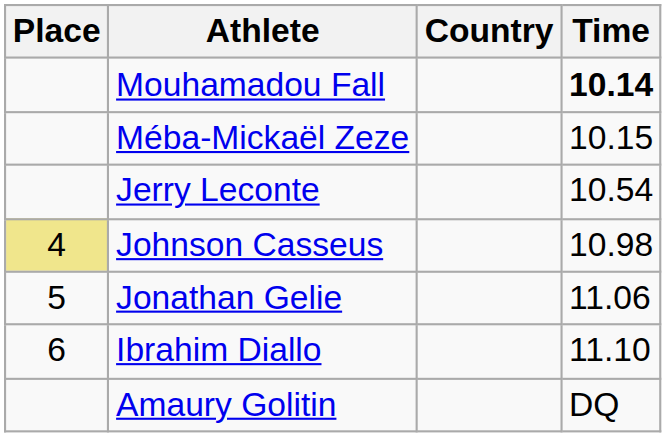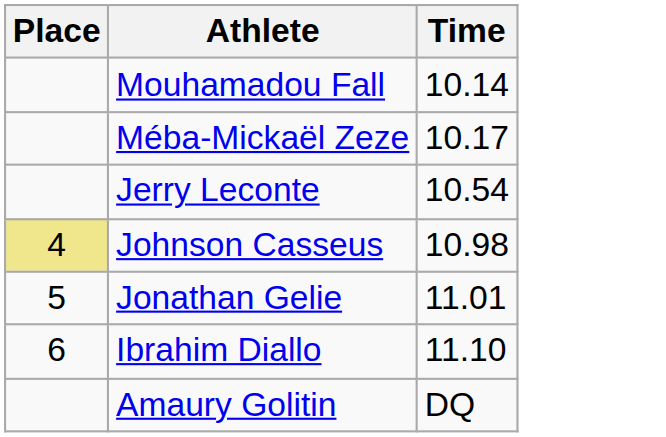- column: Country
Mouhamadou Fall | Time: bold -> normal
Méba-Mickaël Zeze | Time: 10.15 -> 10.17
Jonathan Gelie | Time: 11.06 -> 11.01
